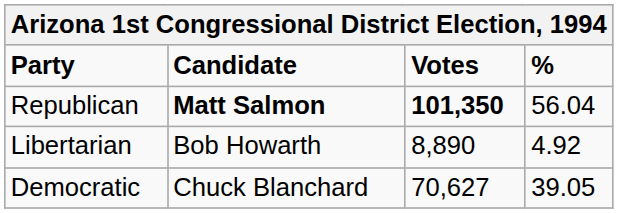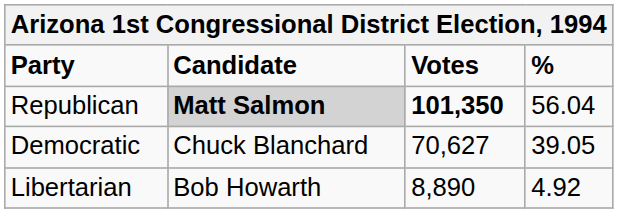Republican | Candidate: no background -> lightgrey background
rows swapped: Democratic <-> Libertarian
